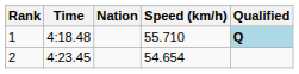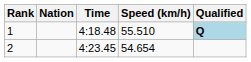columns swapped: Nation <-> Time
1 | Speed (km/h): 55.710 -> 55.510
